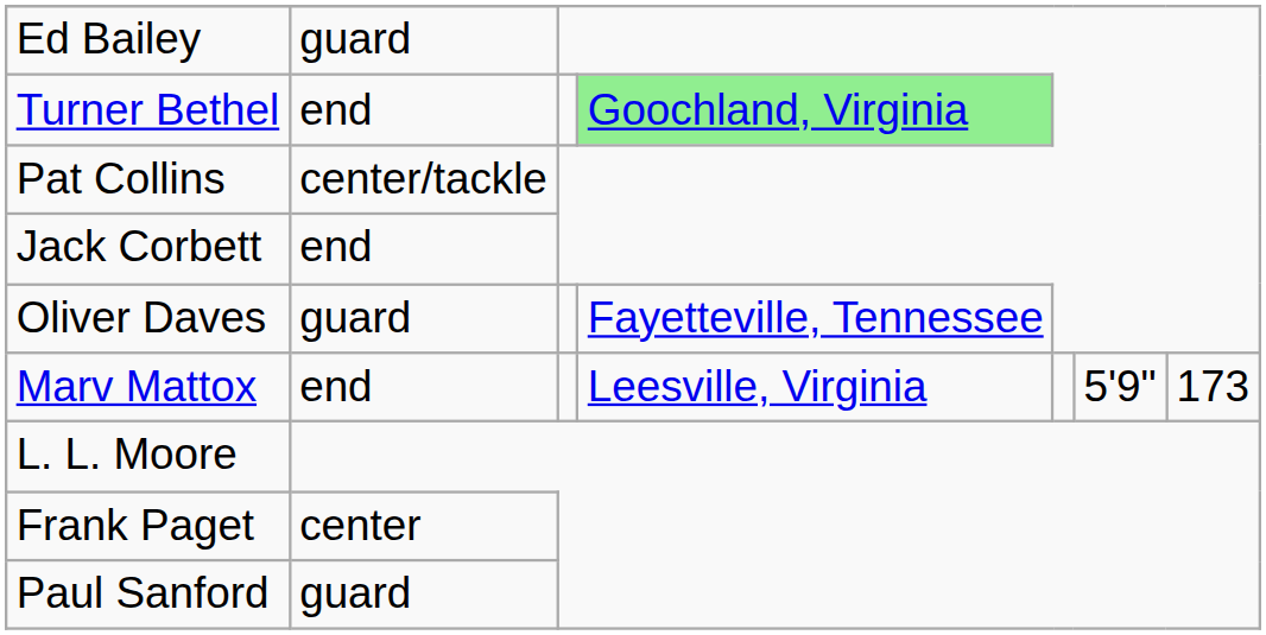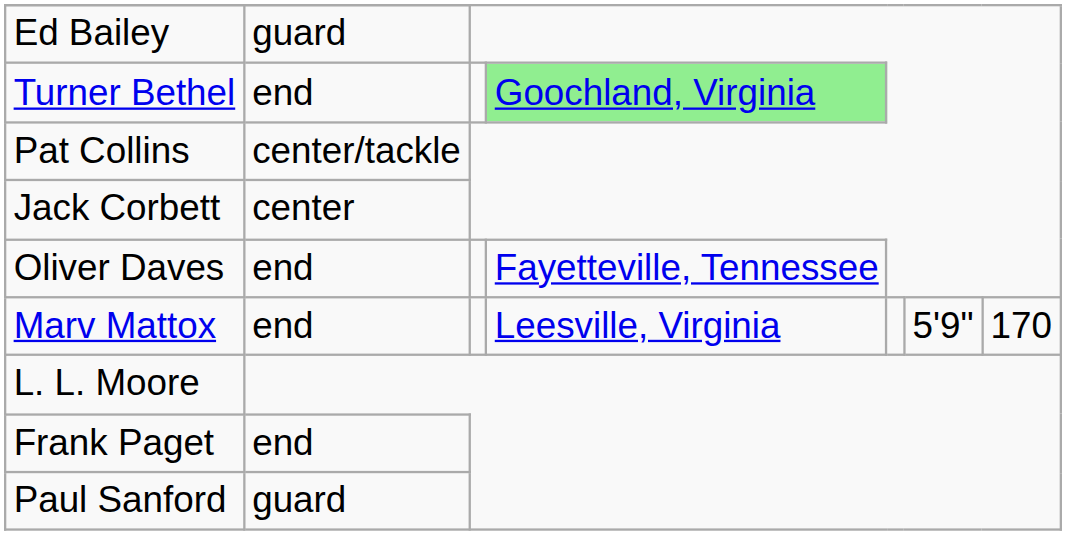Jack Corbett | column 2: end -> center
Oliver Daves | column 2: guard -> end
Marv Mattox | column 7: 173 -> 170
Frank Paget | column 2: center -> end
